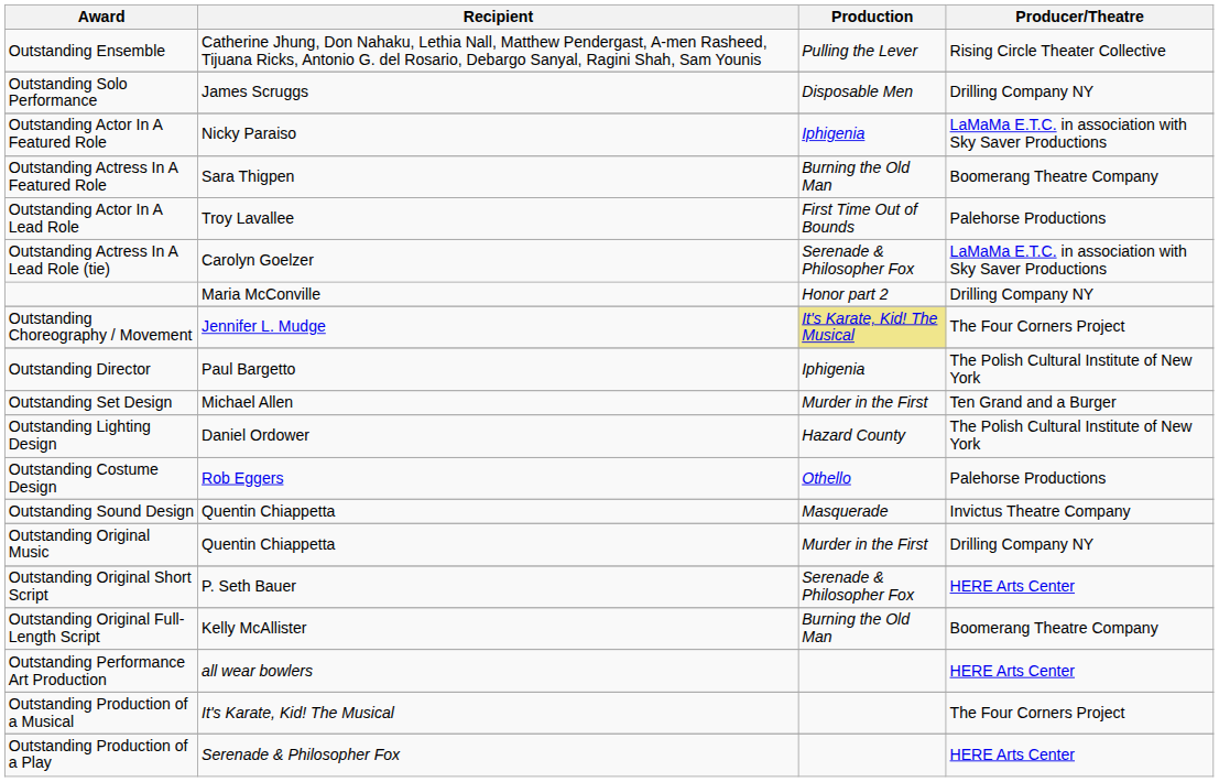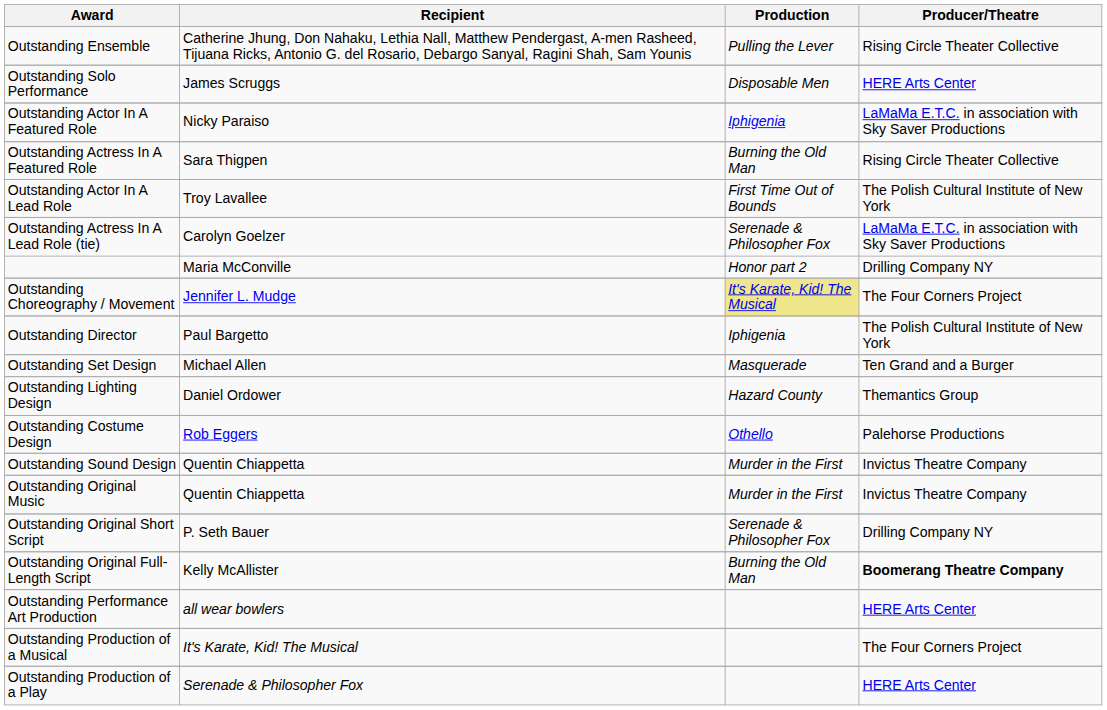Outstanding Solo Performance | Producer/Theatre: Drilling Company NY -> HERE Arts Center
Outstanding Actress In A Featured Role | Producer/Theatre: Boomerang Theatre Company -> Rising Circle Theater Collective
Outstanding Actor In A Lead Role | Producer/Theatre: Palehorse Productions -> The Polish Cultural Institute of New York
Outstanding Set Design | Production: Murder in the First -> Masquerade
Outstanding Lighting Design | Producer/Theatre: The Polish Cultural Institute of New York -> Themantics Group
Outstanding Sound Design | Production: Masquerade -> Murder in the First
Outstanding Original Music | Producer/Theatre: Drilling Company NY -> Invictus Theatre Company
Outstanding Original Short Script | Producer/Theatre: HERE Arts Center -> Drilling Company NY
Outstanding Original Full-Length Script | Producer/Theatre: normal -> bold
